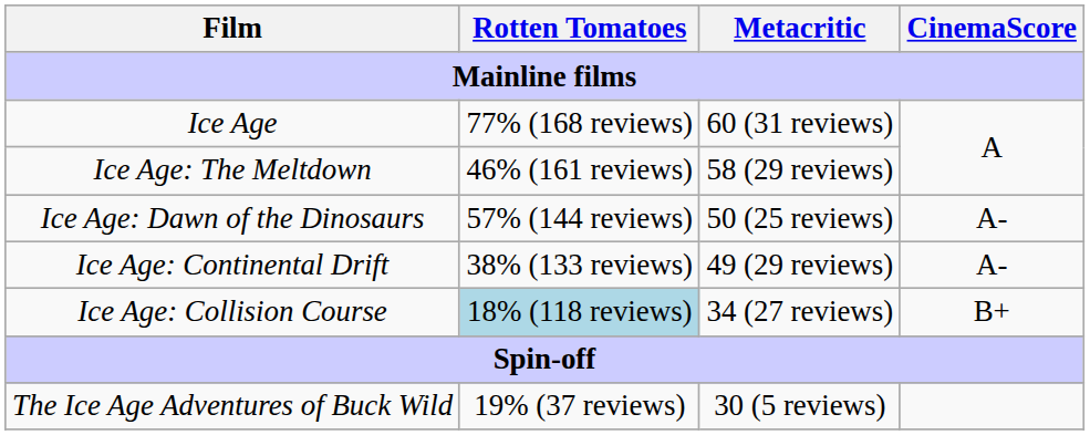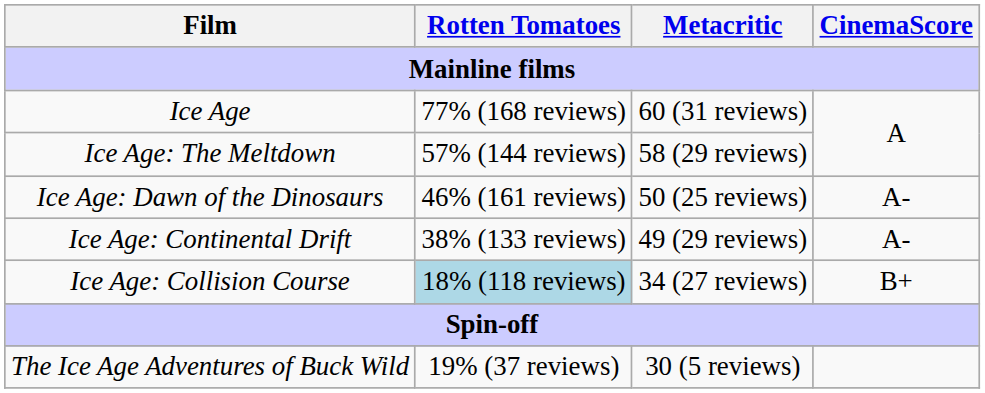Ice Age: The Meltdown | Rotten Tomatoes: 46% (161 reviews) -> 57% (144 reviews)
Ice Age: Dawn of the Dinosaurs | Rotten Tomatoes: 57% (144 reviews) -> 46% (161 reviews)
